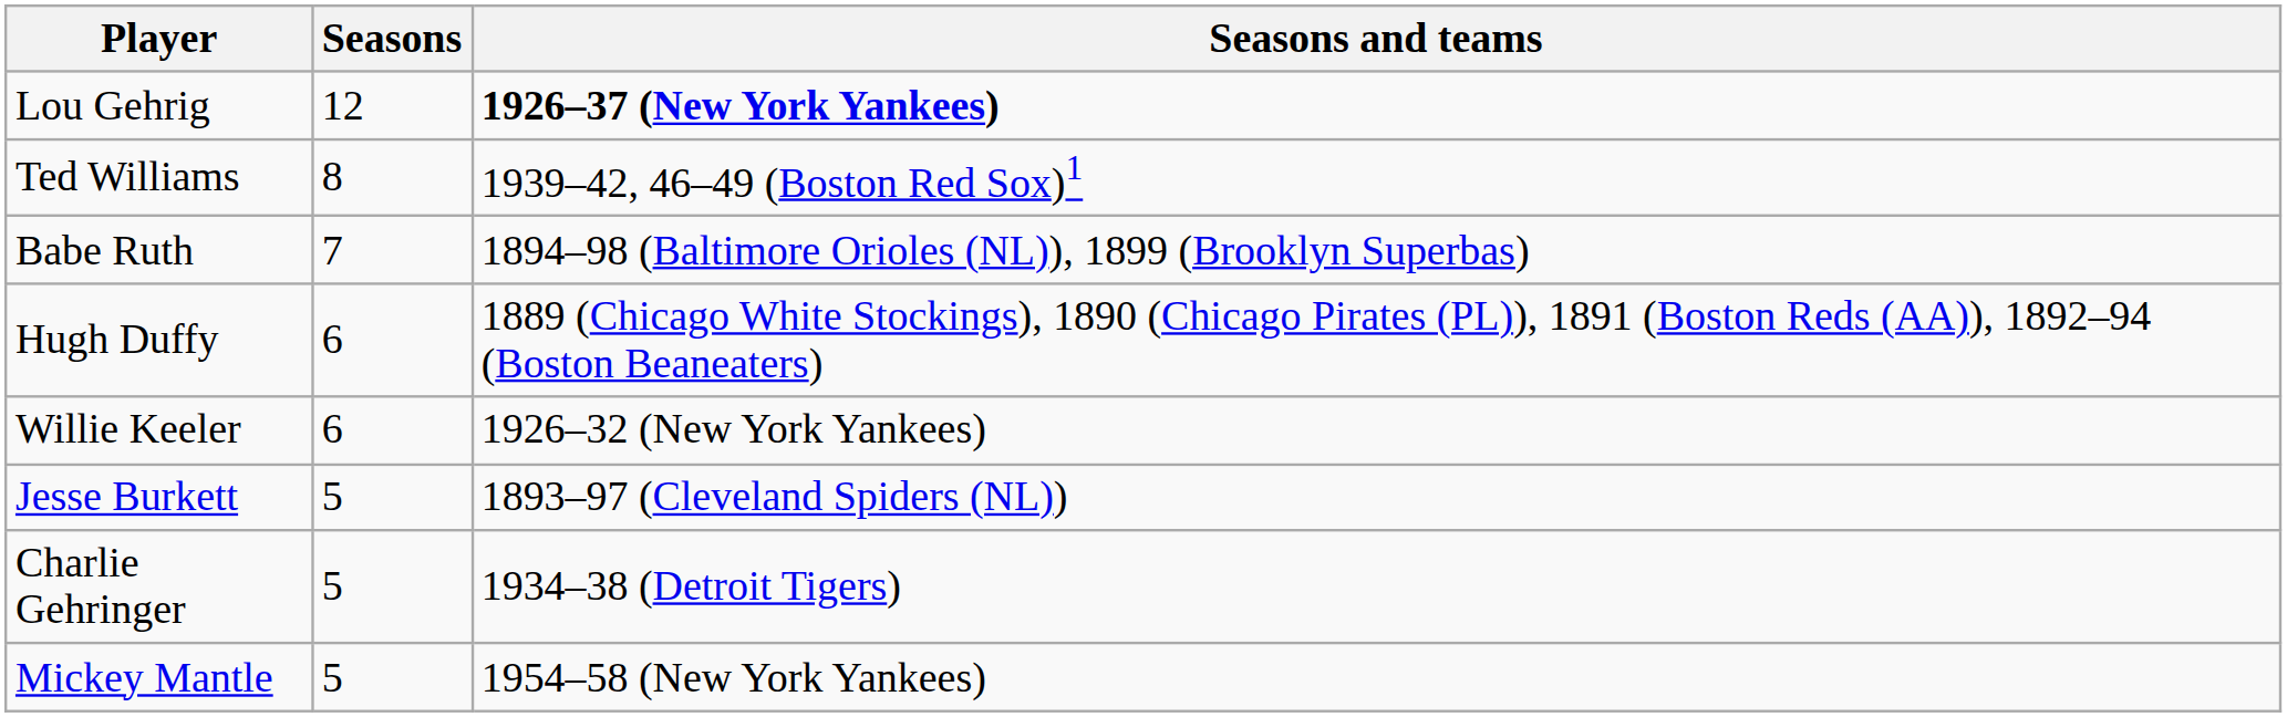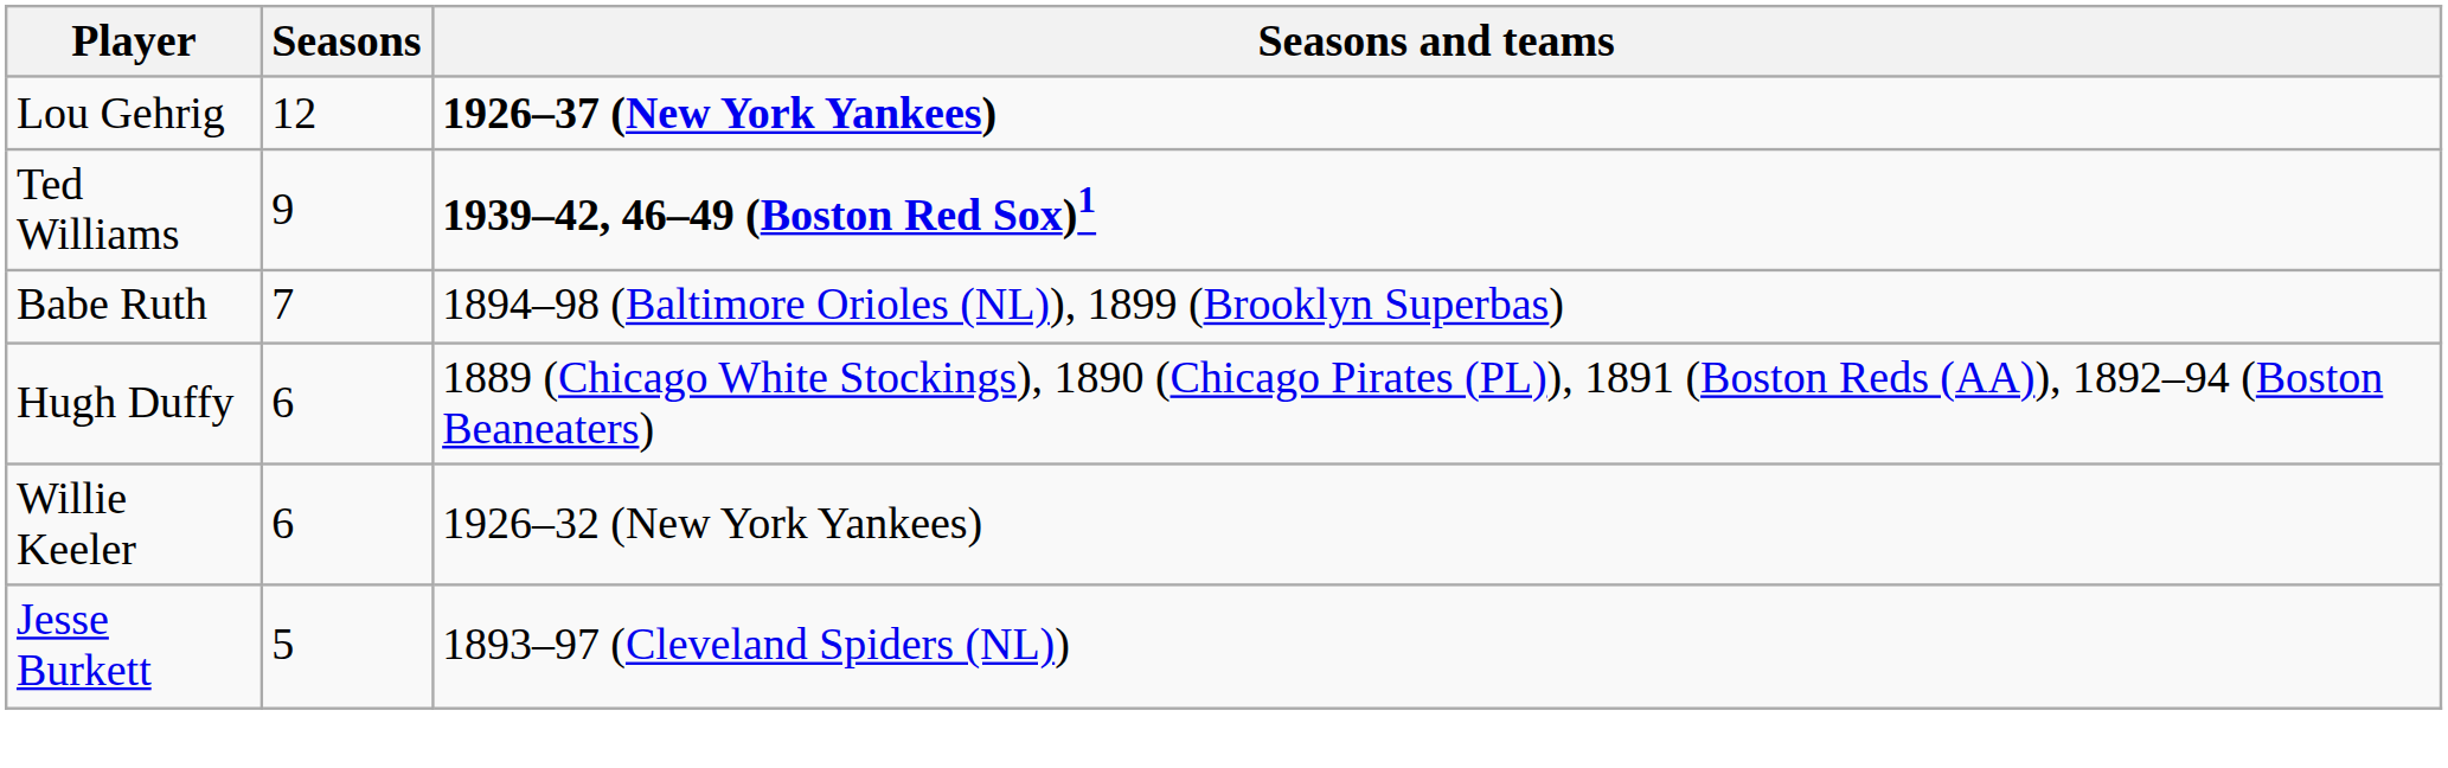Ted Williams | Seasons: 8 -> 9
Ted Williams | Seasons and teams: normal -> bold
- row: Charlie Gehringer | 5 | 1934–38 (Detroit Tigers)
- row: Mickey Mantle | 5 | 1954–58 (New York Yankees)
